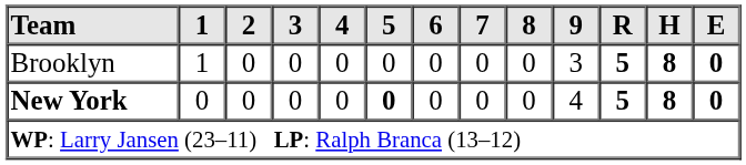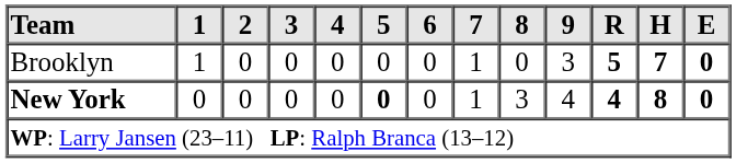Brooklyn | 7: 0 -> 1
Brooklyn | H: 8 -> 7
New York | 7: 0 -> 1
New York | 8: 0 -> 3
New York | R: 5 -> 4
